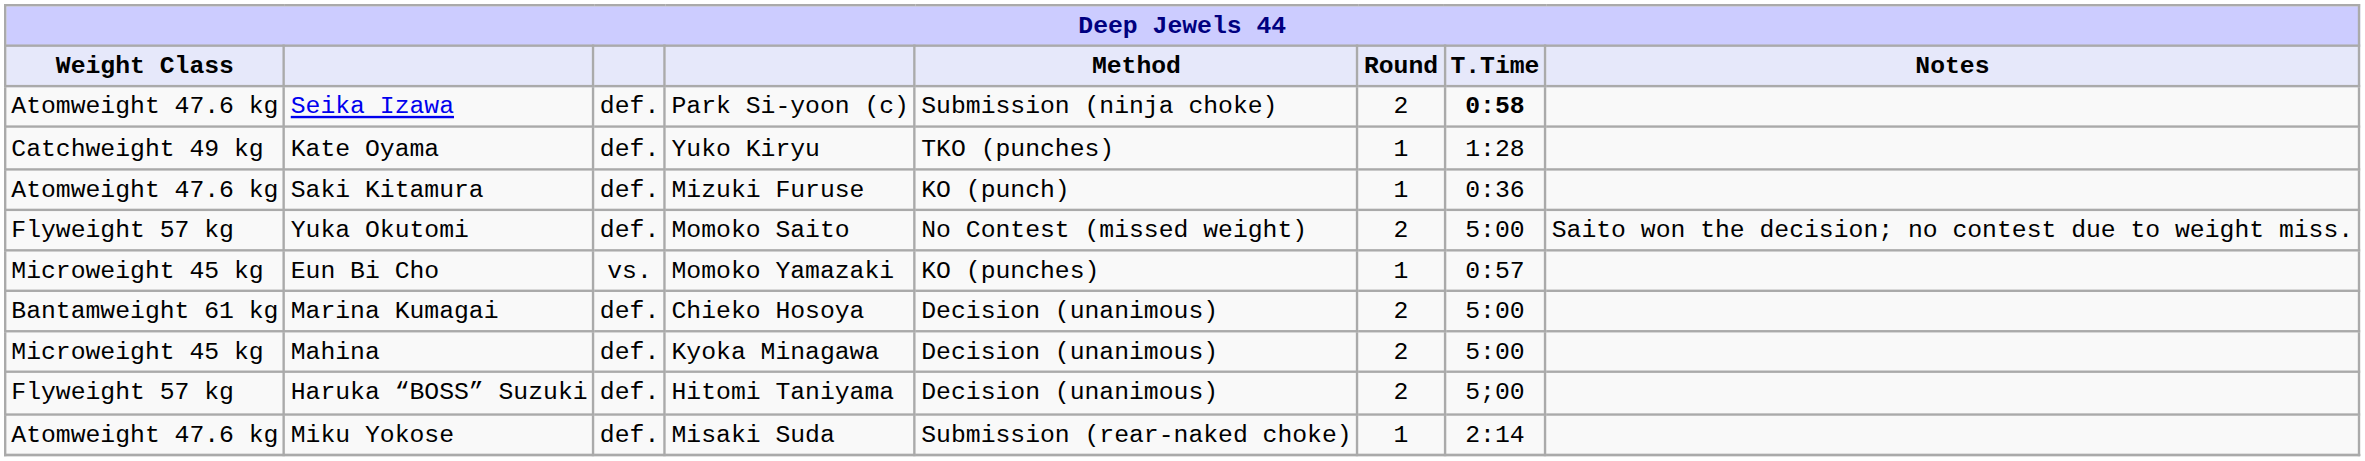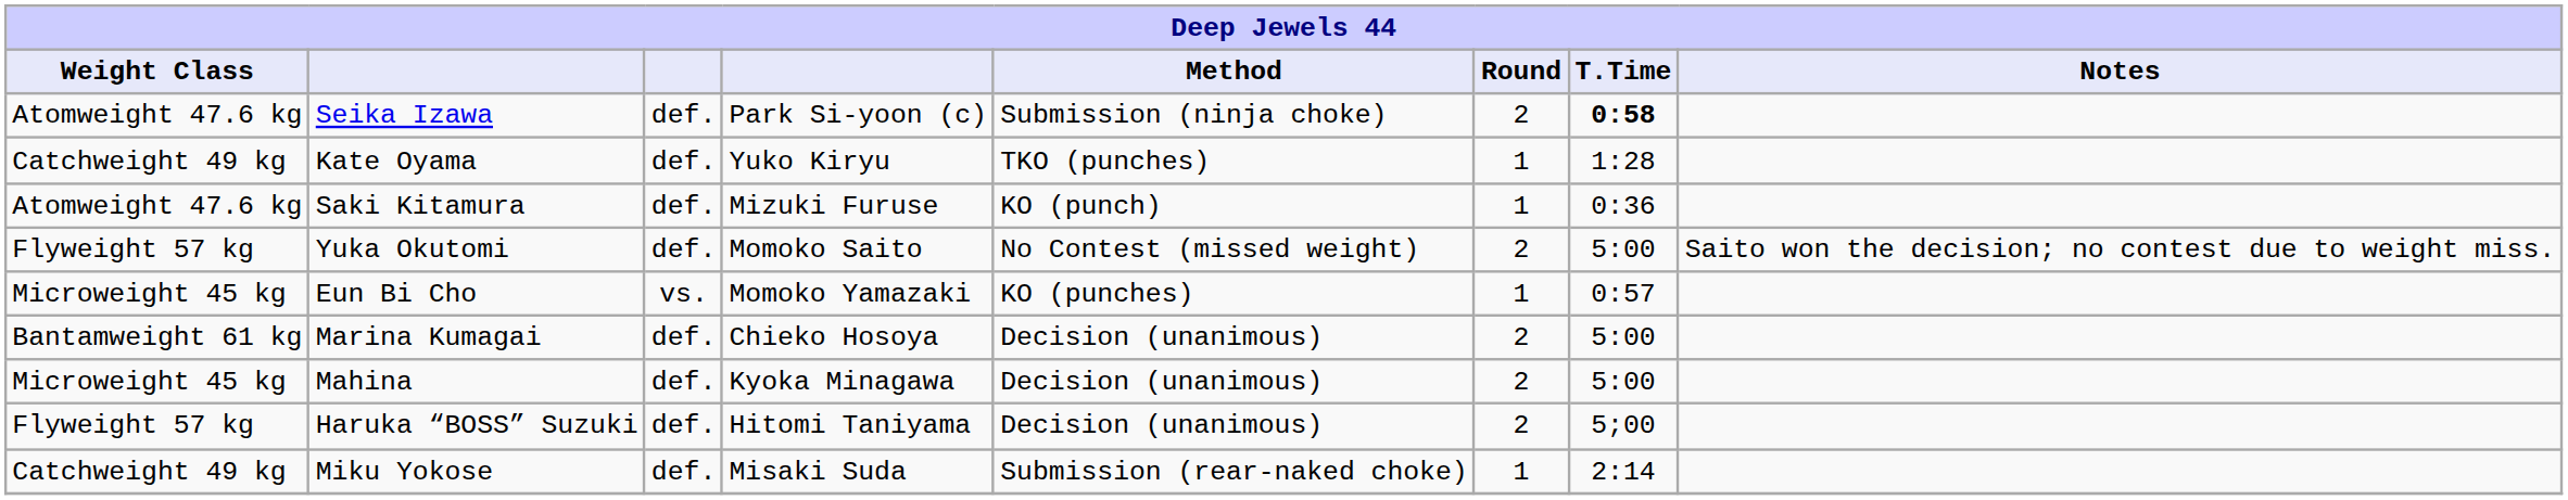Miku Yokose | Weight Class: Atomweight 47.6 kg -> Catchweight 49 kg
